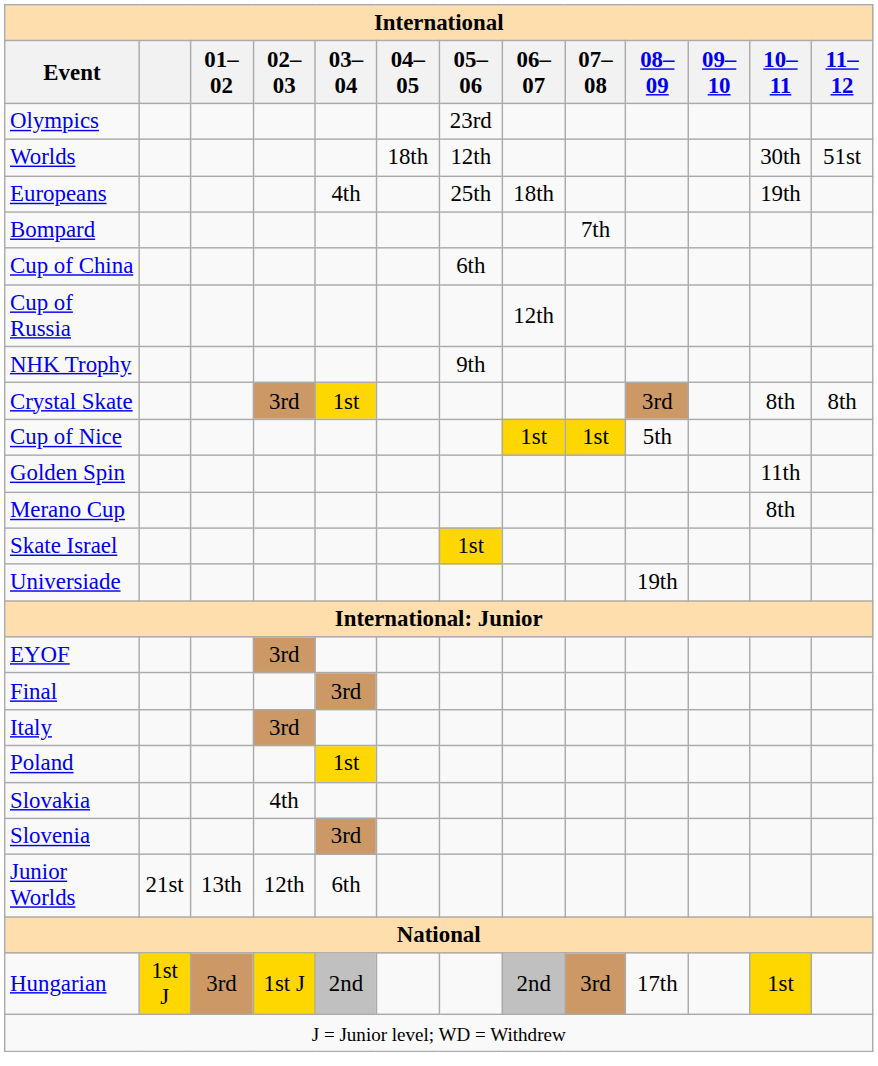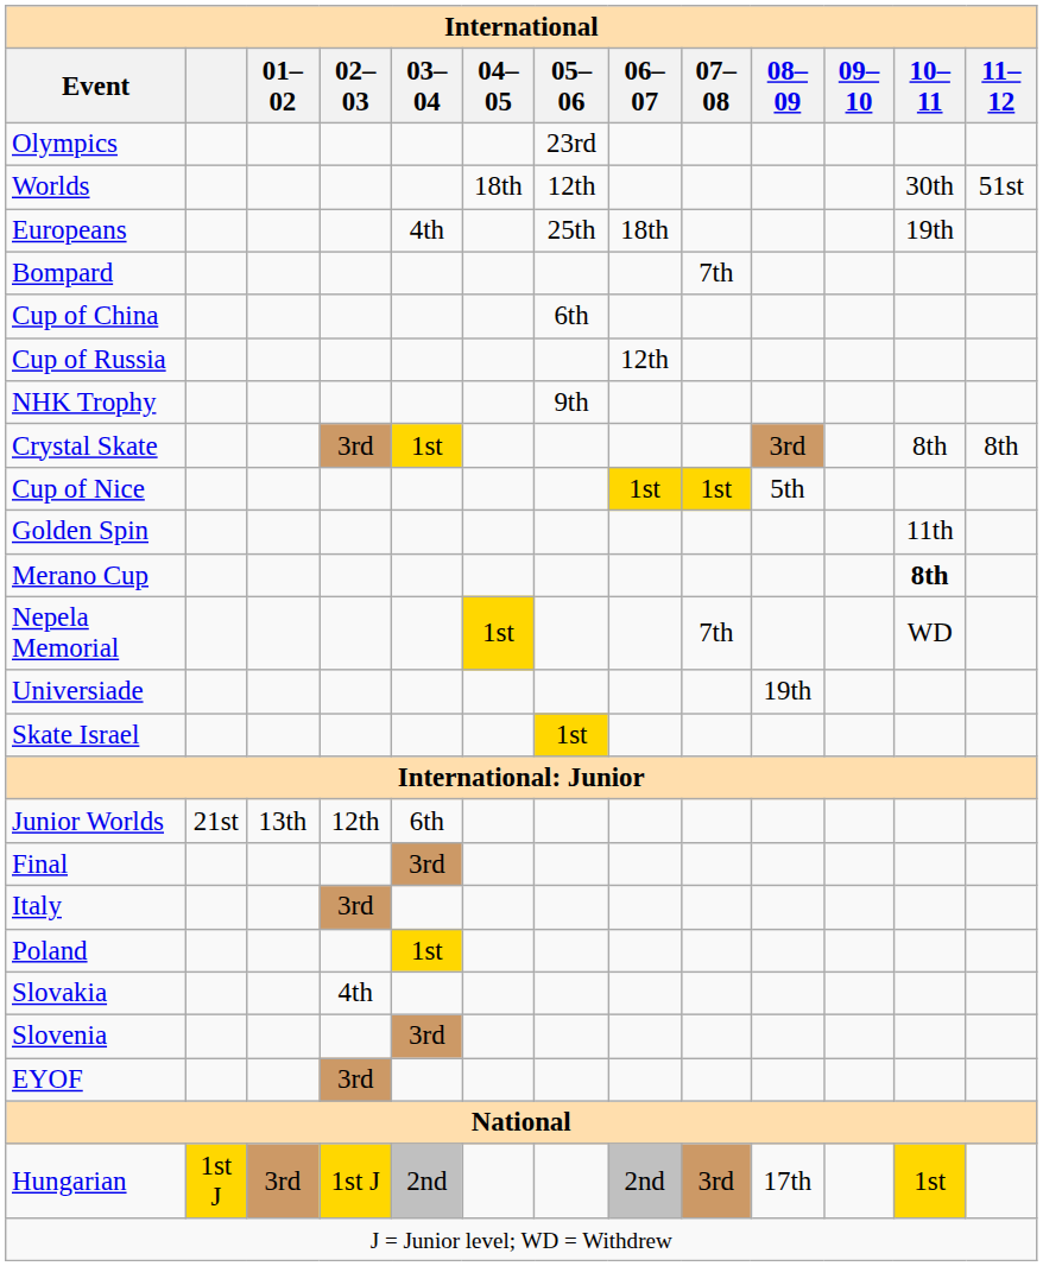Merano Cup | 10–11: normal -> bold
+ row: Nepela Memorial | 1st | 7th | WD
rows swapped: Skate Israel <-> Universiade
rows swapped: Junior Worlds <-> EYOF
